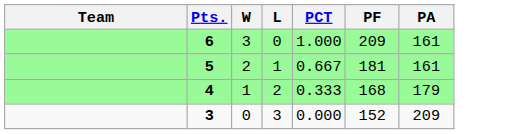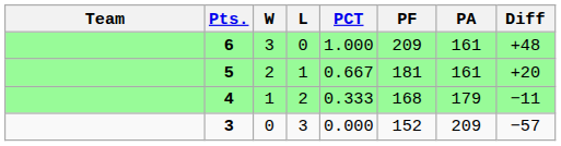+ column: Diff | +48 | +20 | −11 | −57
